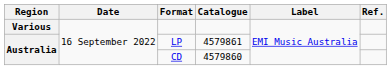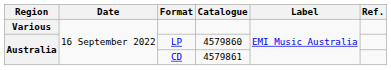LP | Catalogue: 4579861 -> 4579860
CD | Catalogue: 4579860 -> 4579861
